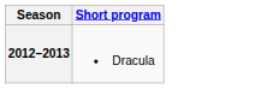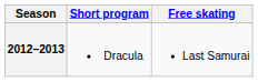+ column: Free skating | Last Samurai
